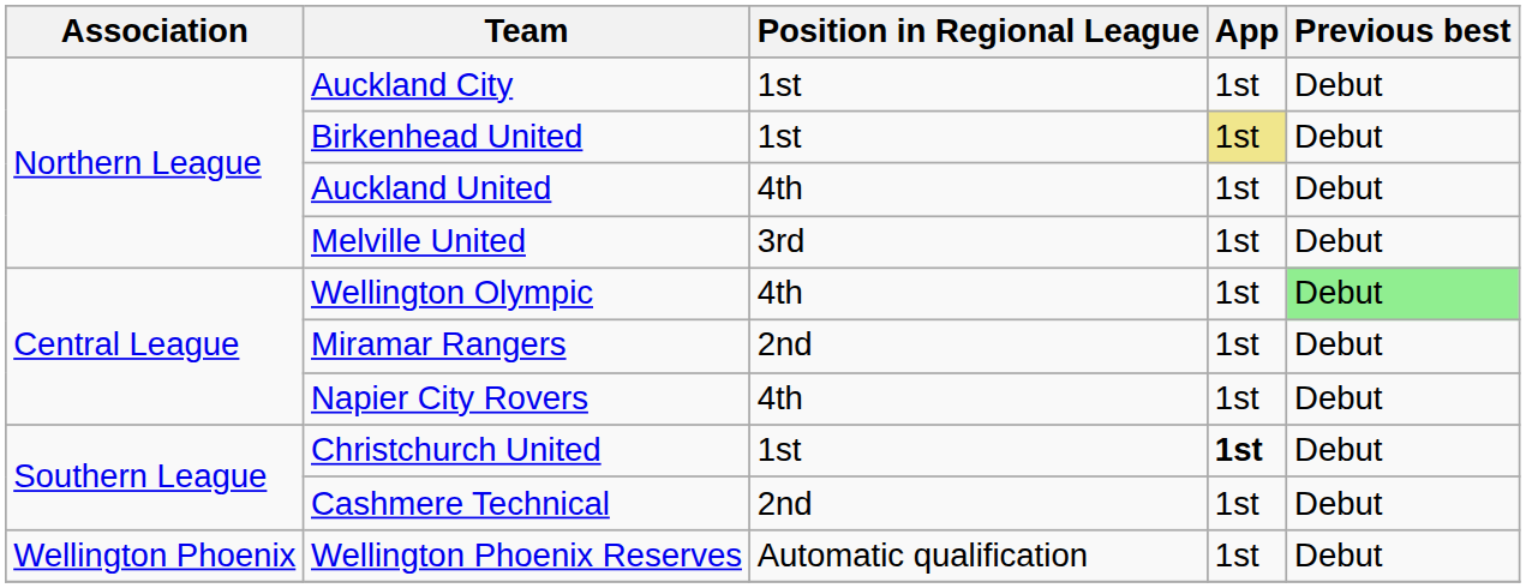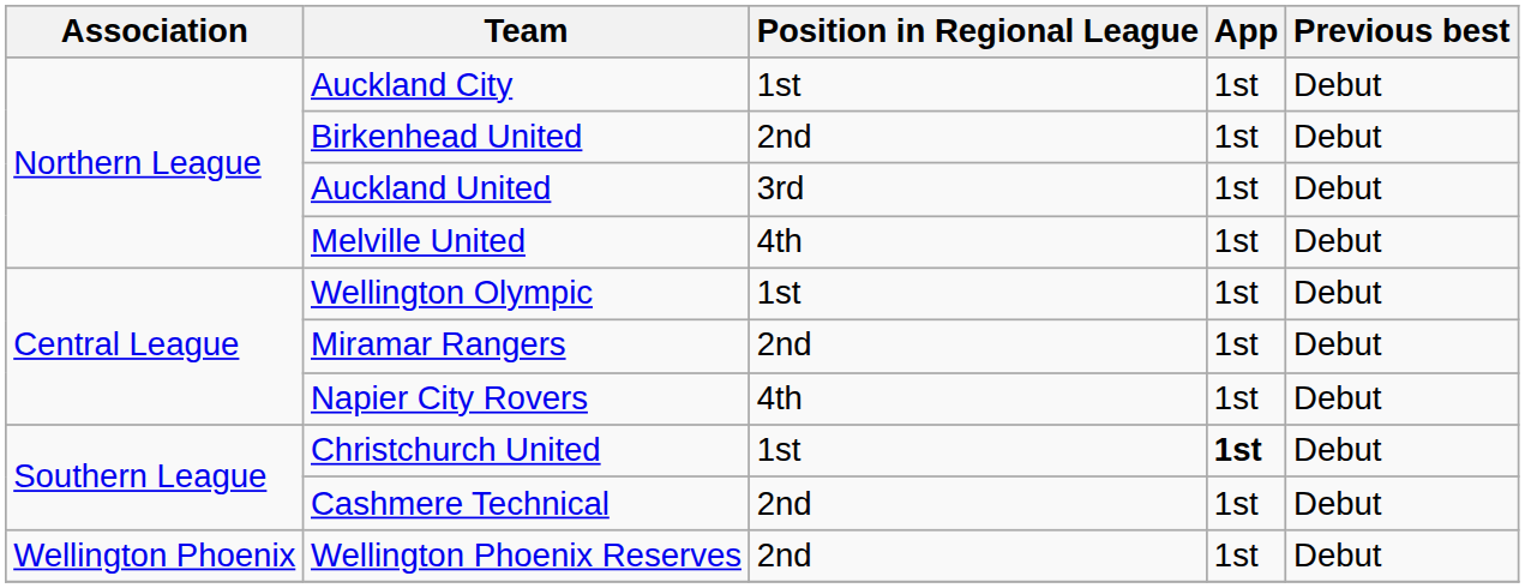Birkenhead United | Position in Regional League: 1st -> 2nd
Birkenhead United | App: khaki background -> no background
Auckland United | Position in Regional League: 4th -> 3rd
Melville United | Position in Regional League: 3rd -> 4th
Wellington Olympic | Position in Regional League: 4th -> 1st
Wellington Olympic | Previous best: lightgreen background -> no background
Wellington Phoenix Reserves | Position in Regional League: Automatic qualification -> 2nd
